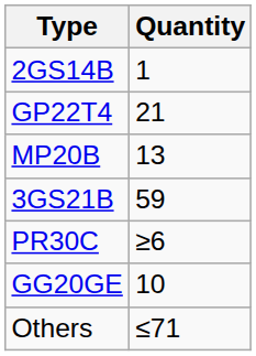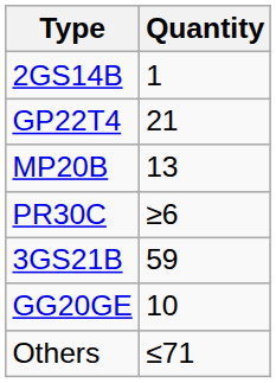rows swapped: 3GS21B <-> PR30C
